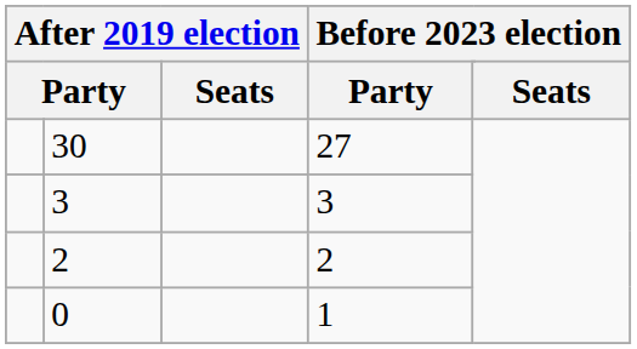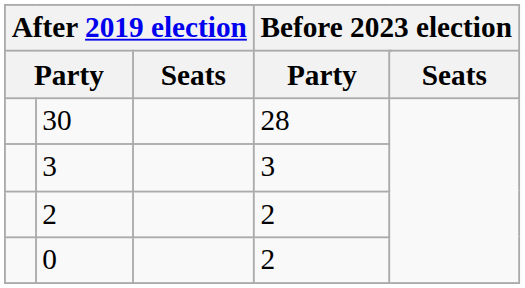30 | column 4: 27 -> 28
0 | column 4: 1 -> 2
